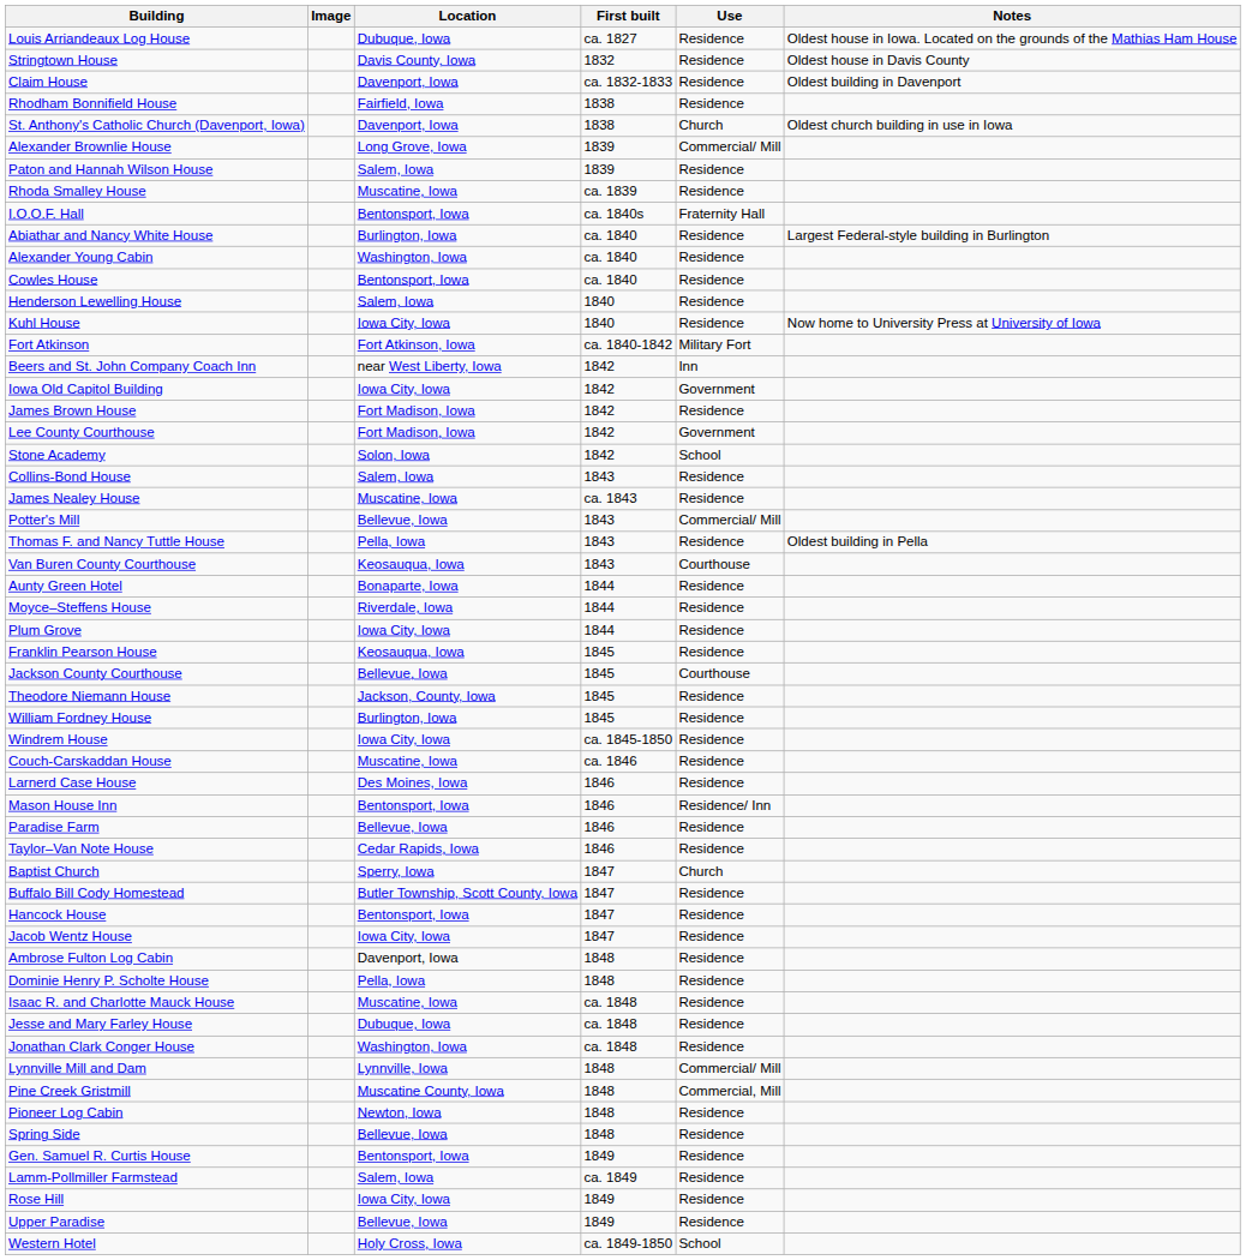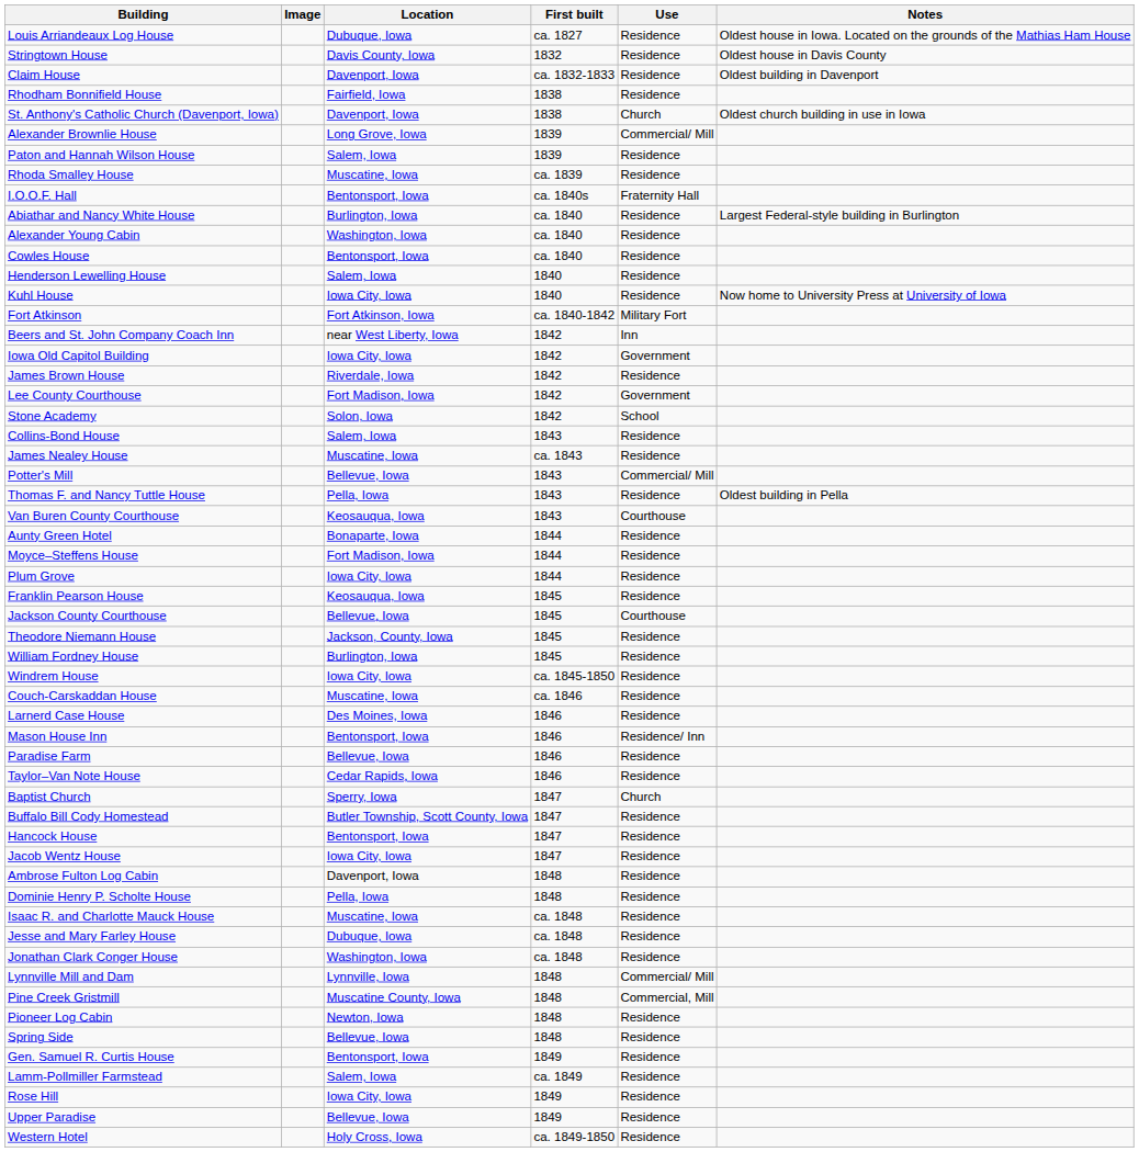James Brown House | Location: Fort Madison, Iowa -> Riverdale, Iowa
Moyce–Steffens House | Location: Riverdale, Iowa -> Fort Madison, Iowa
Western Hotel | Use: School -> Residence
